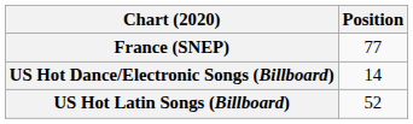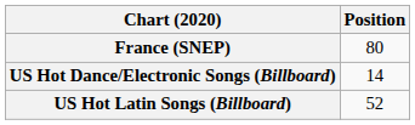France (SNEP) | Position: 77 -> 80
